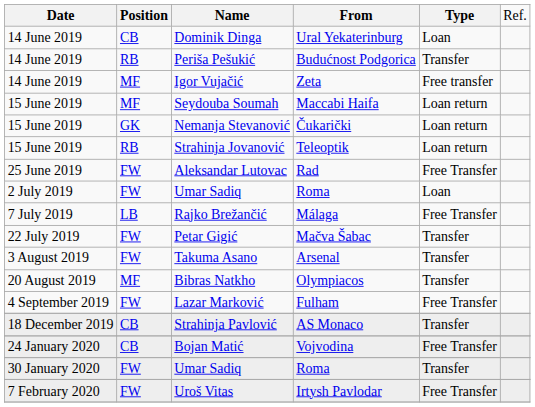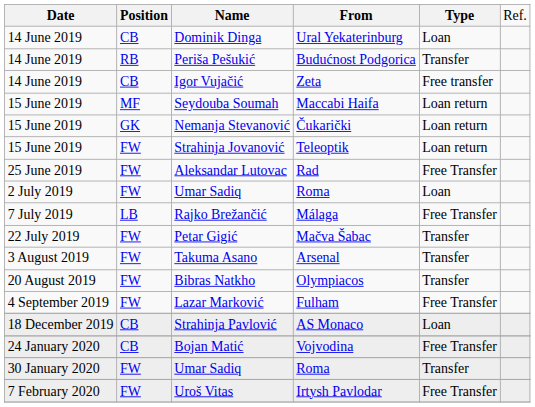Igor Vujačić | column 2: MF -> CB
Strahinja Jovanović | column 2: RB -> FW
Bibras Natkho | column 2: MF -> FW
Strahinja Pavlović | column 5: Transfer -> Loan
